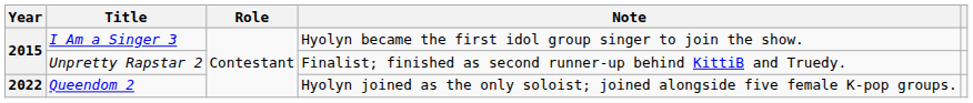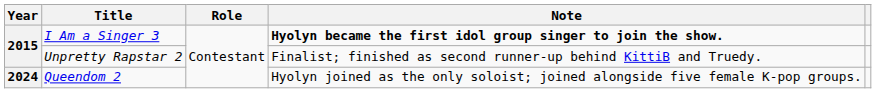I Am a Singer 3 | Note: normal -> bold
Queendom 2 | Year: 2022 -> 2024
